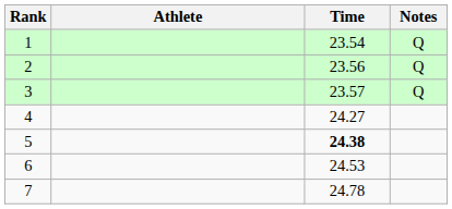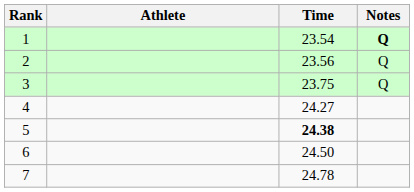1 | Notes: normal -> bold
3 | Time: 23.57 -> 23.75
6 | Time: 24.53 -> 24.50
